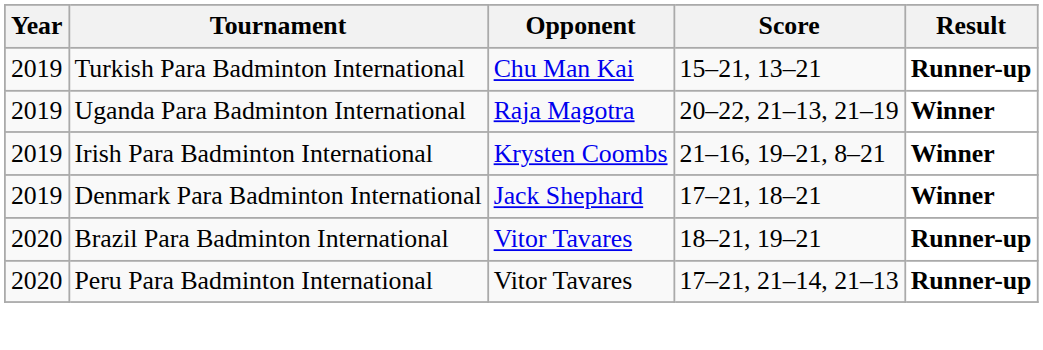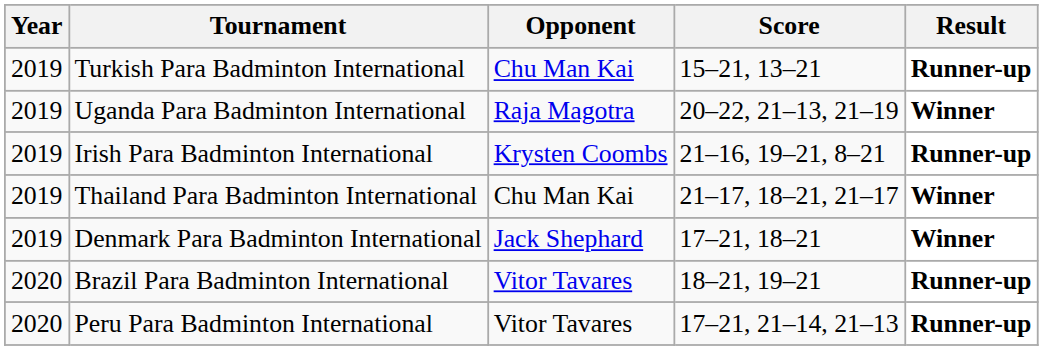Irish Para Badminton International | Result: Winner -> Runner-up
+ row: 2019 | Thailand Para Badminton International | Chu Man Kai | 21–17, 18–21, 21–17 | Winner
